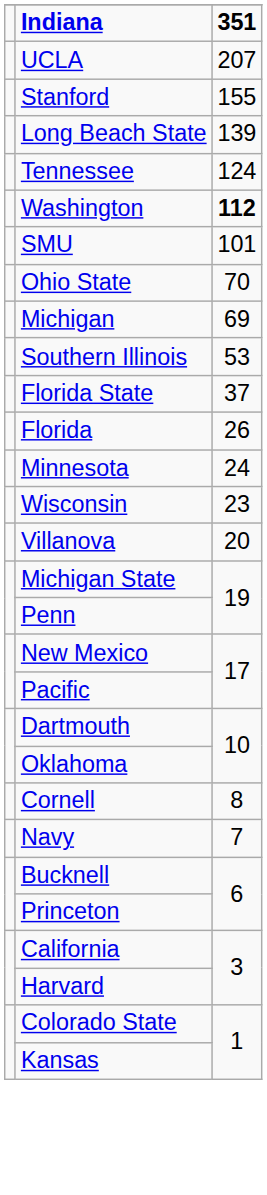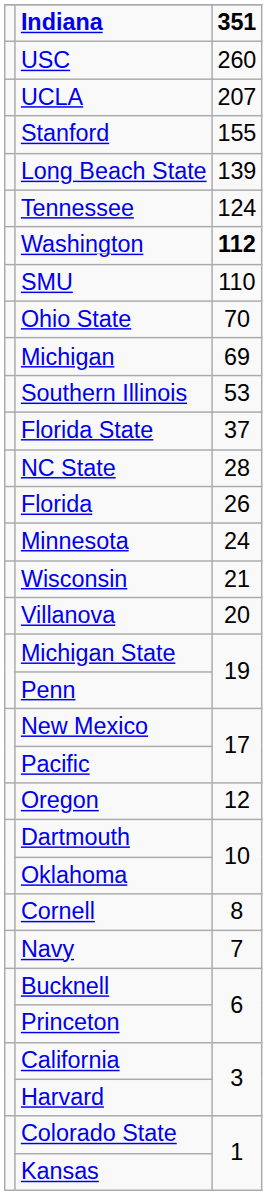+ row: USC | 260
SMU | 351: 101 -> 110
+ row: NC State | 28
Wisconsin | 351: 23 -> 21
+ row: Oregon | 12
